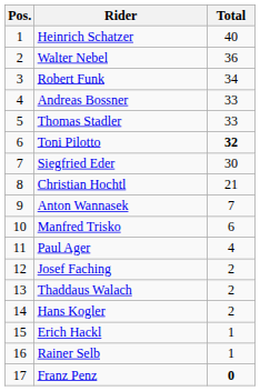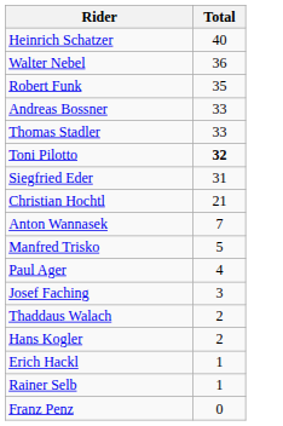- column: Pos. | 1 | 2 | 3 | 4 | 5 | 6 | 7 | 8 | 9 | 10 | 11 | 12 | 13 | 14 | 15 | 16 | 17
Robert Funk | Total: 34 -> 35
Siegfried Eder | Total: 30 -> 31
Manfred Trisko | Total: 6 -> 5
Josef Faching | Total: 2 -> 3
Franz Penz | Total: bold -> normal
